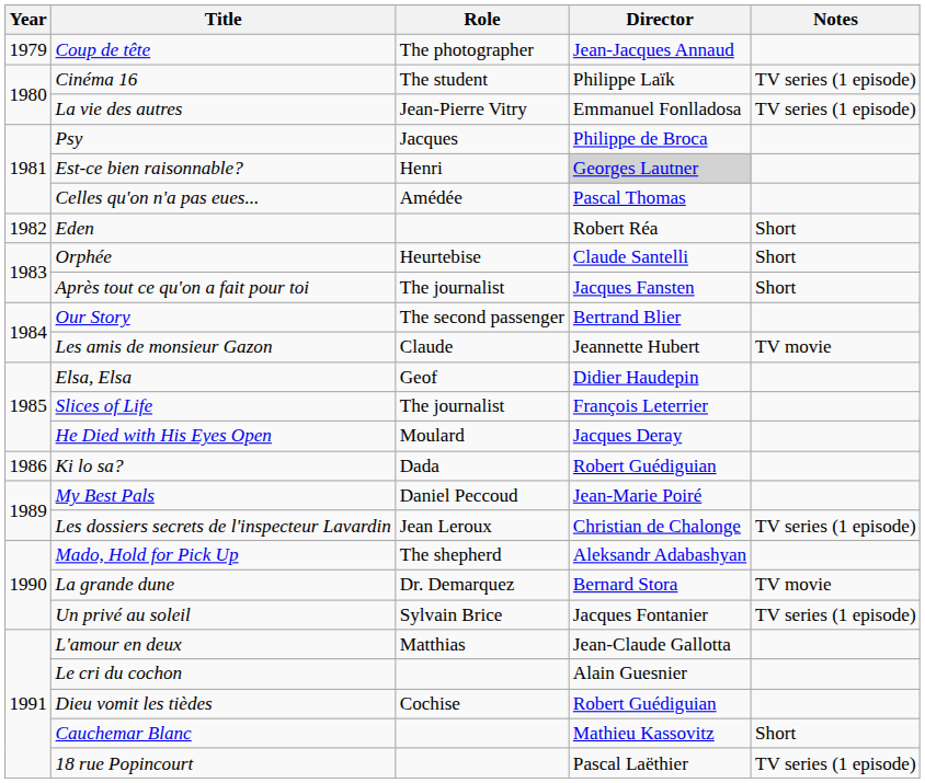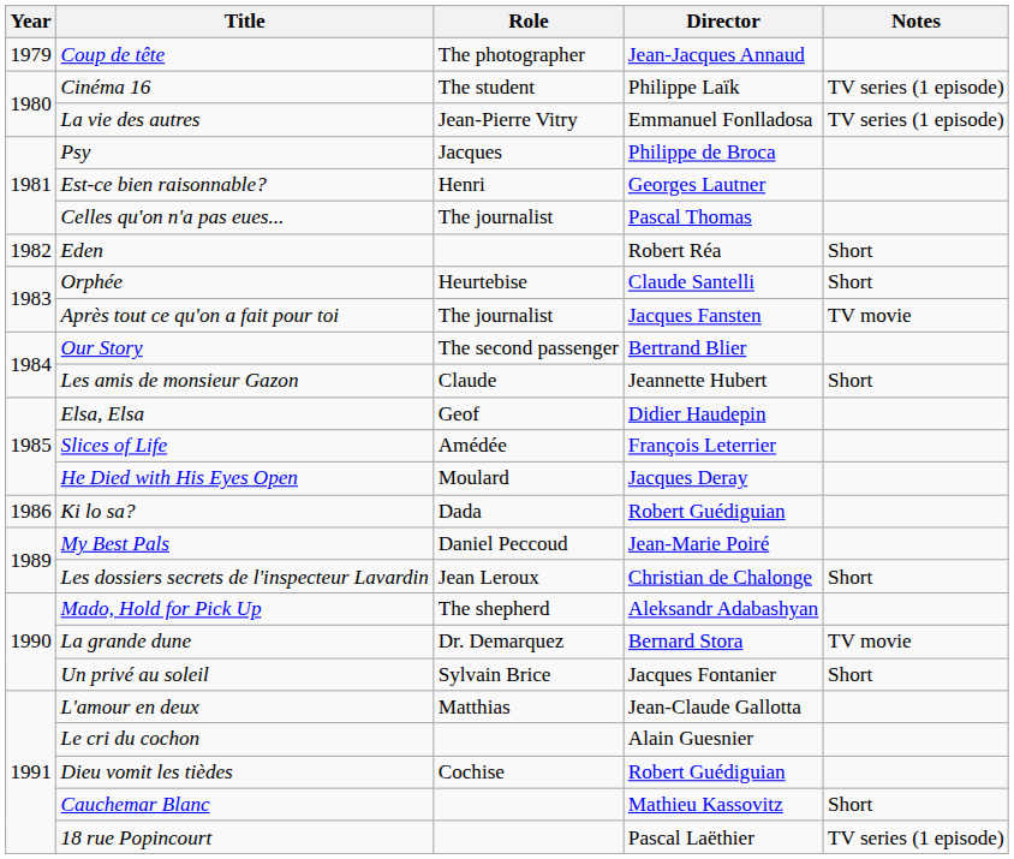Est-ce bien raisonnable? | Director: lightgrey background -> no background
Celles qu'on n'a pas eues... | Role: Amédée -> The journalist
Après tout ce qu'on a fait pour toi | Notes: Short -> TV movie
Les amis de monsieur Gazon | Notes: TV movie -> Short
Slices of Life | Role: The journalist -> Amédée
Les dossiers secrets de l'inspecteur Lavardin | Notes: TV series (1 episode) -> Short
Un privé au soleil | Notes: TV series (1 episode) -> Short
